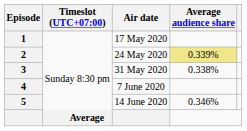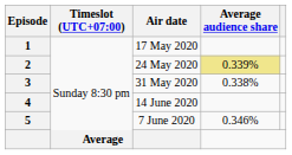4 | Air date: 7 June 2020 -> 14 June 2020
5 | Air date: 14 June 2020 -> 7 June 2020
